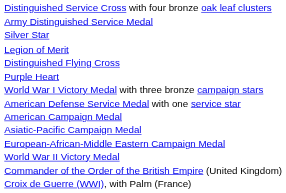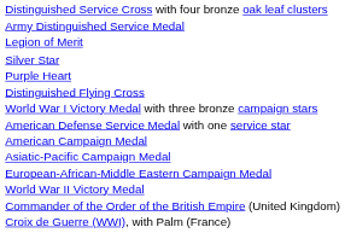rows swapped: Silver Star <-> Legion of Merit
rows swapped: Distinguished Flying Cross <-> Purple Heart
